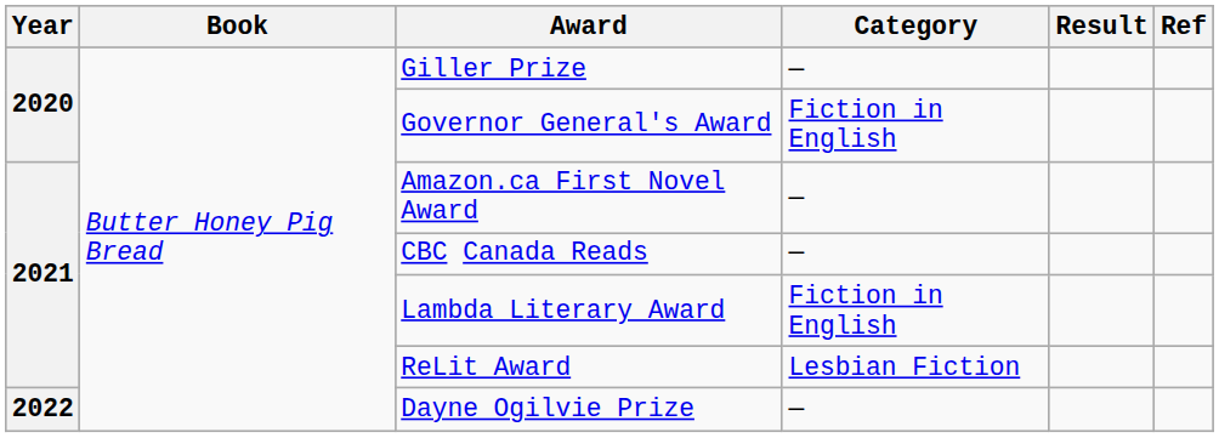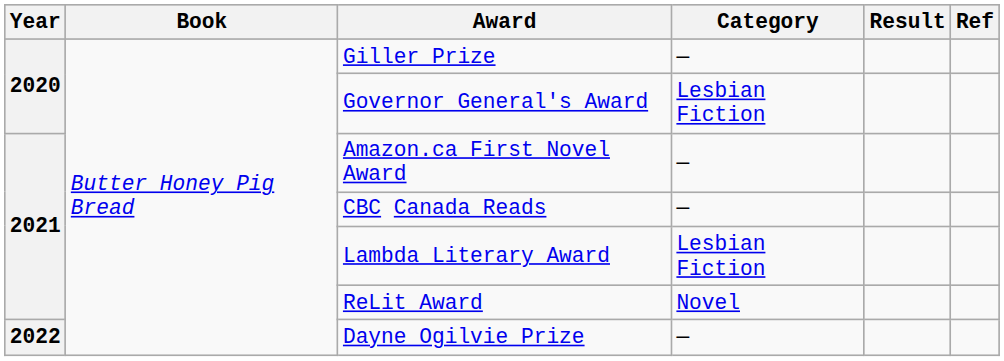Governor General's Award | Category: Fiction in English -> Lesbian Fiction
Lambda Literary Award | Category: Fiction in English -> Lesbian Fiction
ReLit Award | Category: Lesbian Fiction -> Novel
